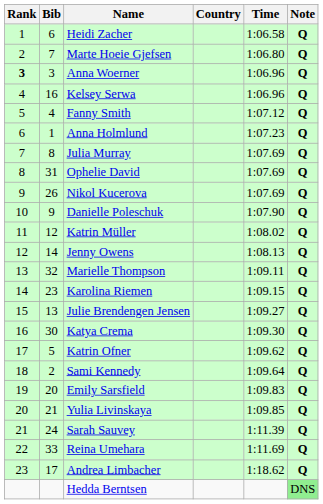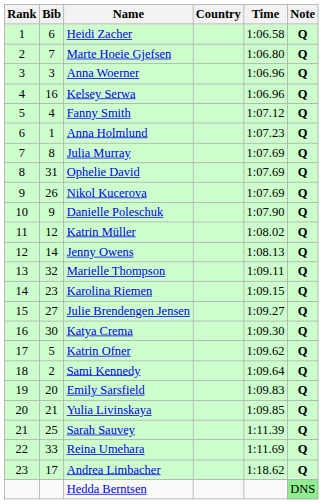Anna Woerner | Rank: bold -> normal
Julie Brendengen Jensen | Bib: 13 -> 27
Sarah Sauvey | Bib: 24 -> 25
